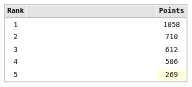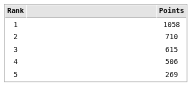3 | Points: 612 -> 615
5 | Points: lightyellow background -> no background
